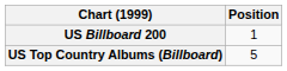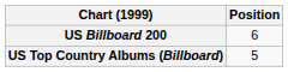US Billboard 200 | Position: 1 -> 6
